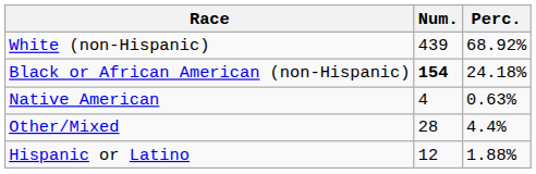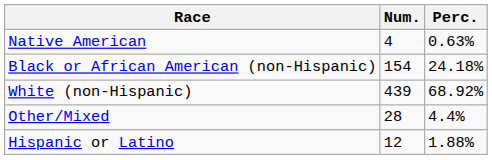rows swapped: White (non-Hispanic) <-> Native American
Black or African American (non-Hispanic) | Num.: bold -> normal
